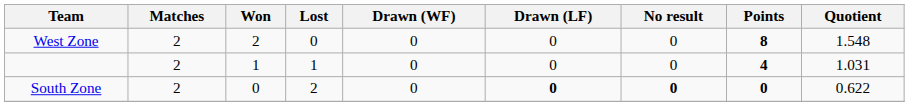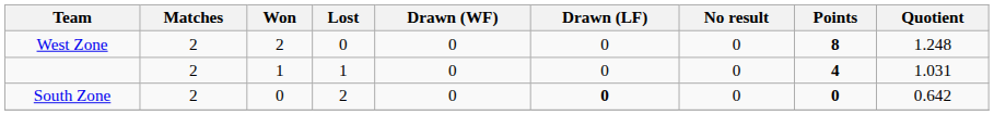West Zone | Quotient: 1.548 -> 1.248
South Zone | No result: bold -> normal
South Zone | Quotient: 0.622 -> 0.642
